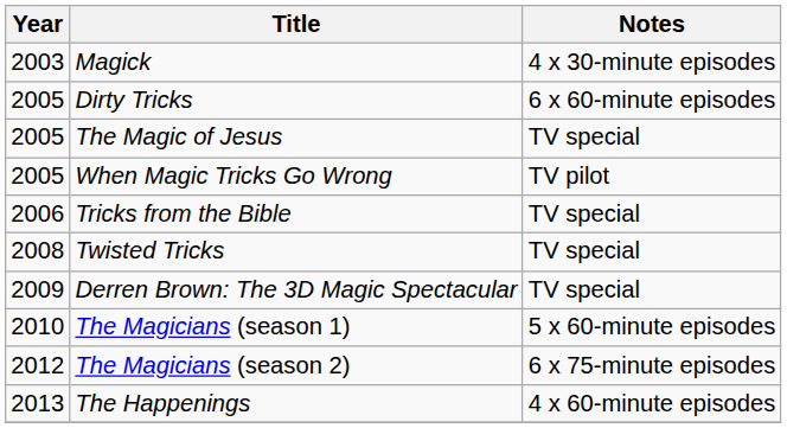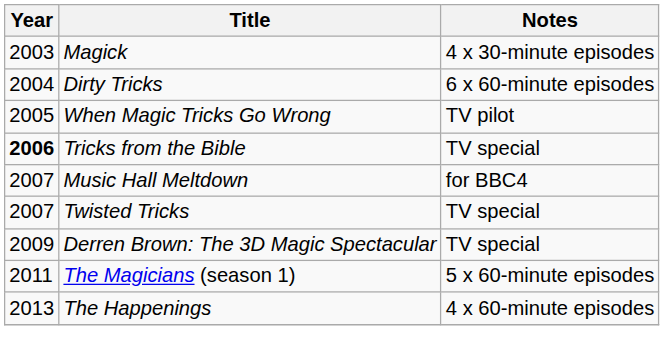Dirty Tricks | Year: 2005 -> 2004
- row: 2005 | The Magic of Jesus | TV special
Tricks from the Bible | Year: normal -> bold
+ row: 2007 | Music Hall Meltdown | for BBC4
Twisted Tricks | Year: 2008 -> 2007
The Magicians (season 1) | Year: 2010 -> 2011
- row: 2012 | The Magicians (season 2) | 6 x 75-minute episodes
